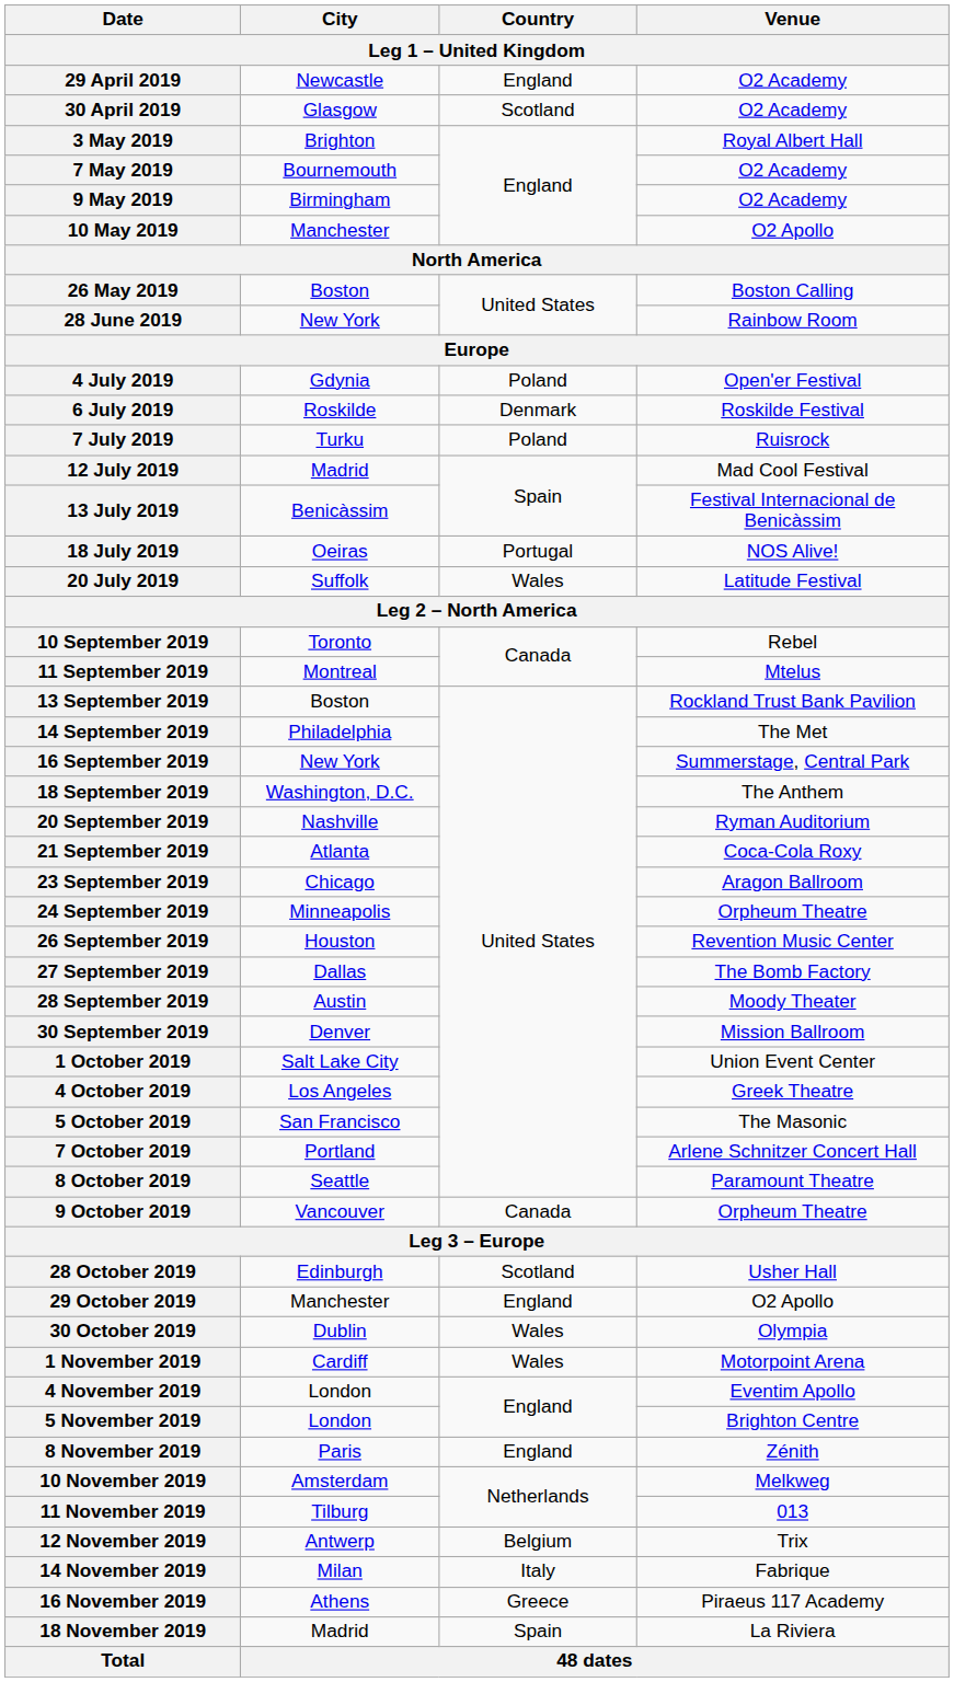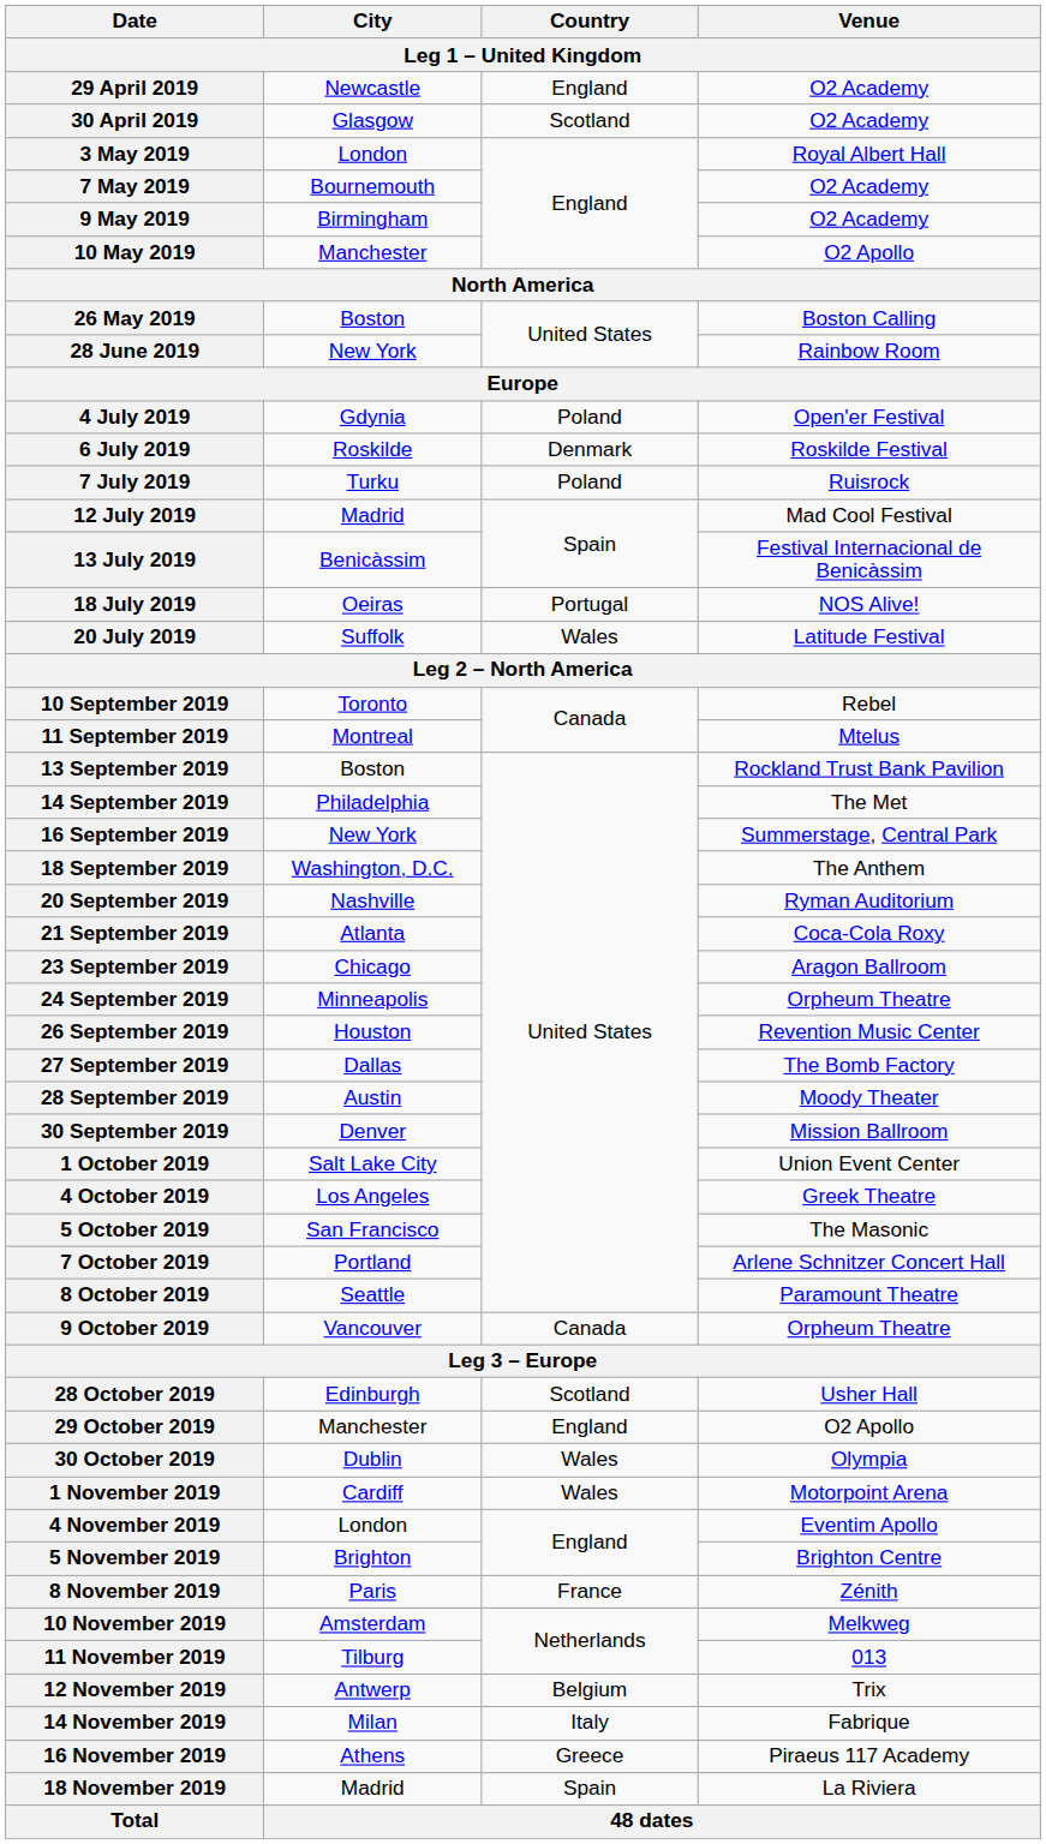3 May 2019 | City: Brighton -> London
5 November 2019 | City: London -> Brighton
8 November 2019 | Country: England -> France
